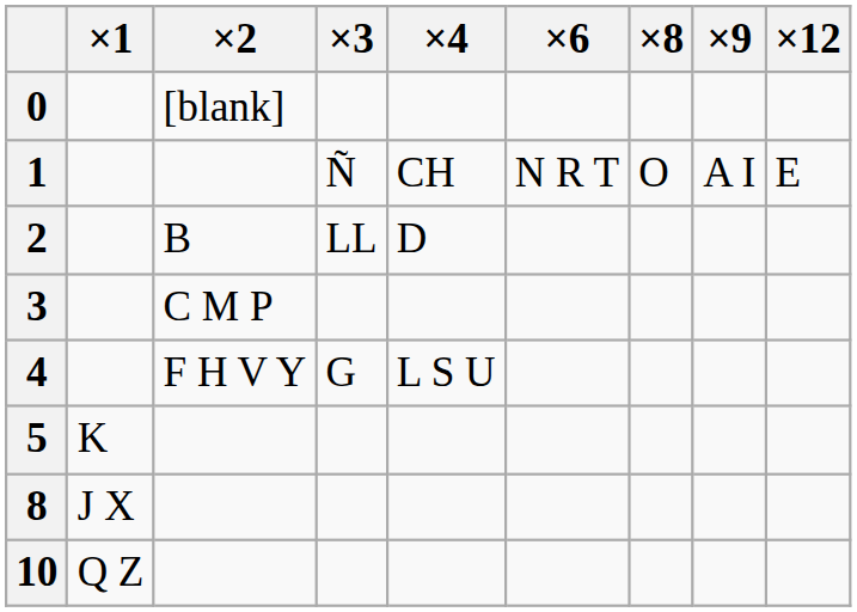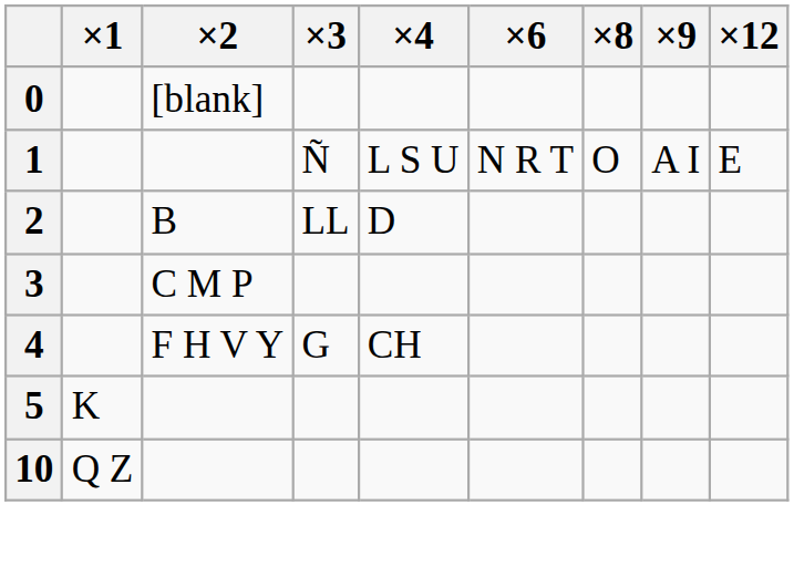1 | ×4: CH -> L S U
4 | ×4: L S U -> CH
- row: 8 | J X
